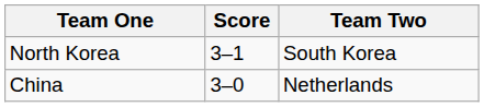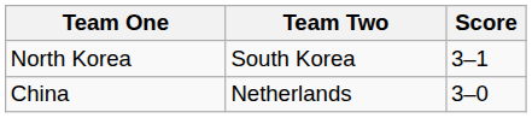columns swapped: Team Two <-> Score
